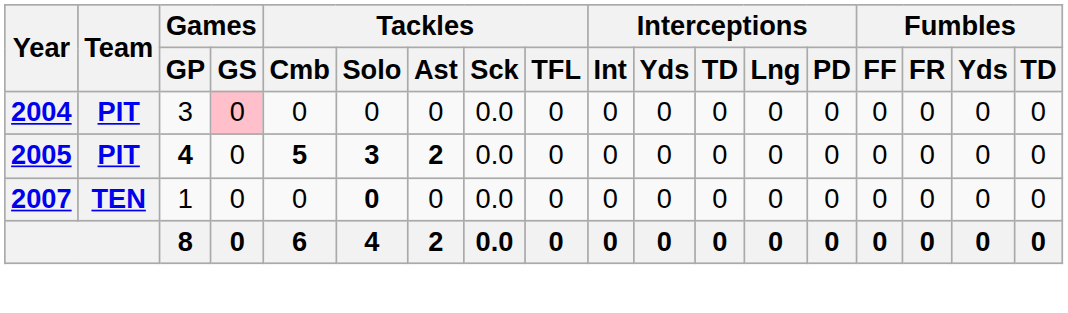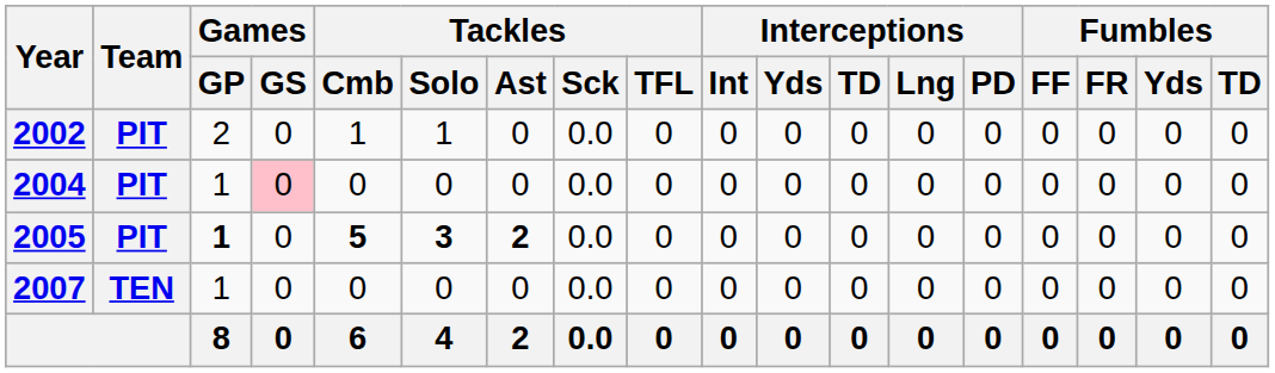+ row: 2002 | PIT | 2 | 0 | 1 | 1 | 0 | 0.0 | 0 | 0 | 0 | 0 | 0 | 0 | 0 | 0 | 0 | 0
2004 | Games / GP: 3 -> 1
2005 | Games / GP: 4 -> 1
2007 | Tackles / Solo: bold -> normal
